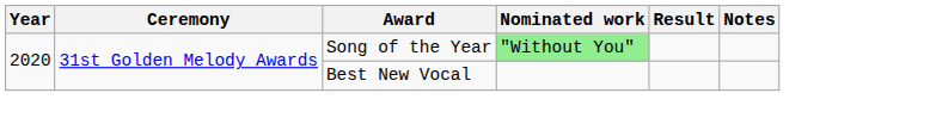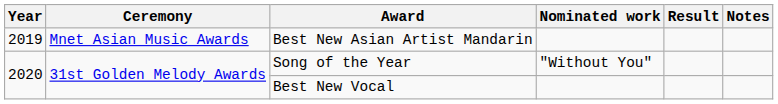+ row: 2019 | Mnet Asian Music Awards | Best New Asian Artist Mandarin
Song of the Year | Nominated work: lightgreen background -> no background
